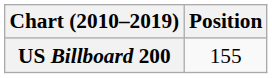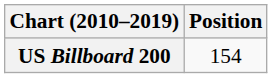US Billboard 200 | Position: 155 -> 154
